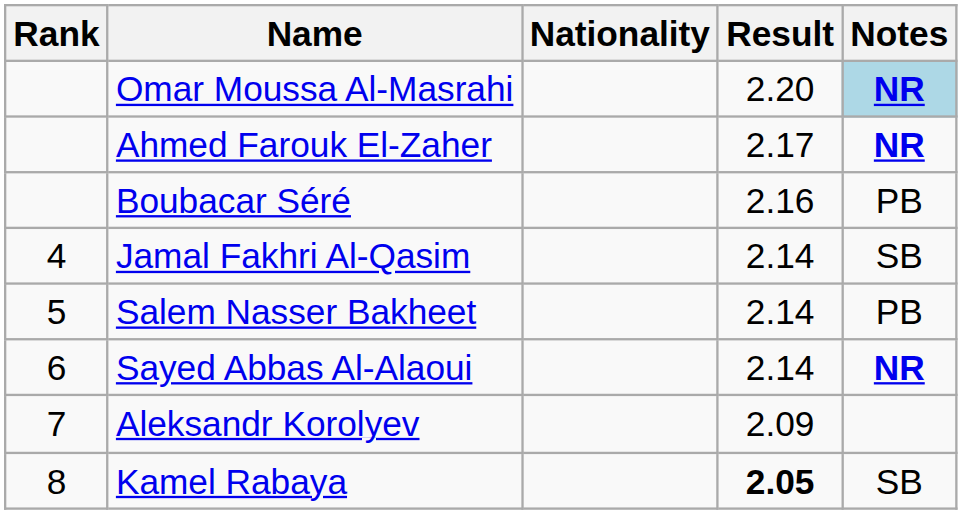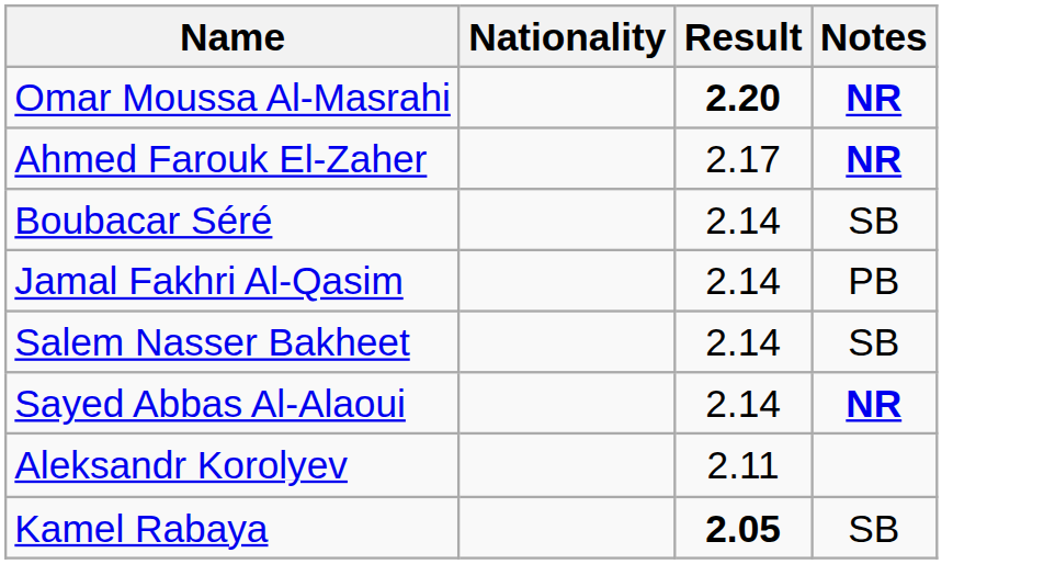- column: Rank | 4 | 5 | 6 | 7 | 8
Omar Moussa Al-Masrahi | Result: normal -> bold
Omar Moussa Al-Masrahi | Notes: lightblue background -> no background
Boubacar Séré | Result: 2.16 -> 2.14
Boubacar Séré | Notes: PB -> SB
Jamal Fakhri Al-Qasim | Notes: SB -> PB
Salem Nasser Bakheet | Notes: PB -> SB
Aleksandr Korolyev | Result: 2.09 -> 2.11
